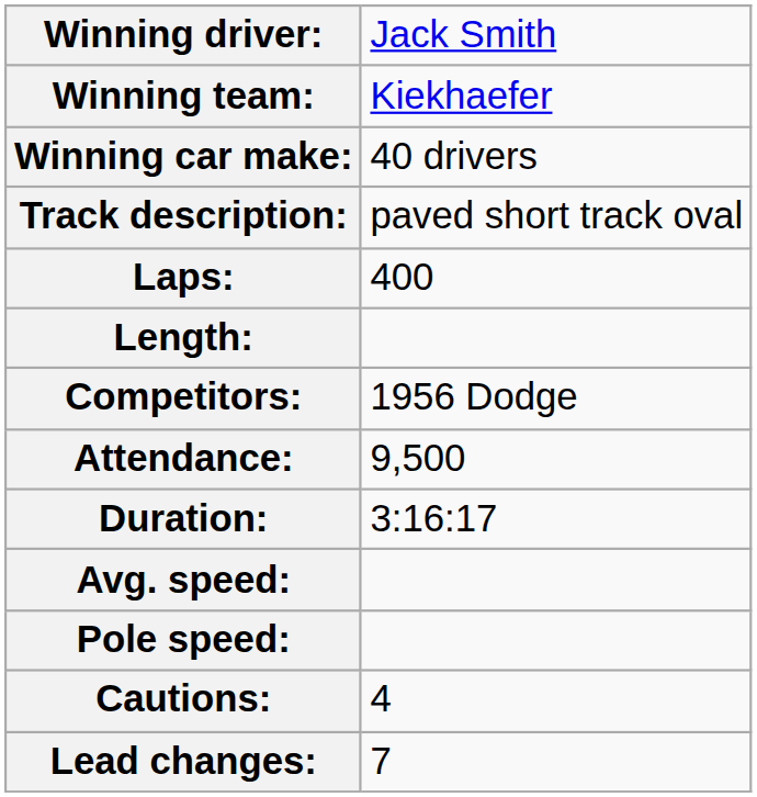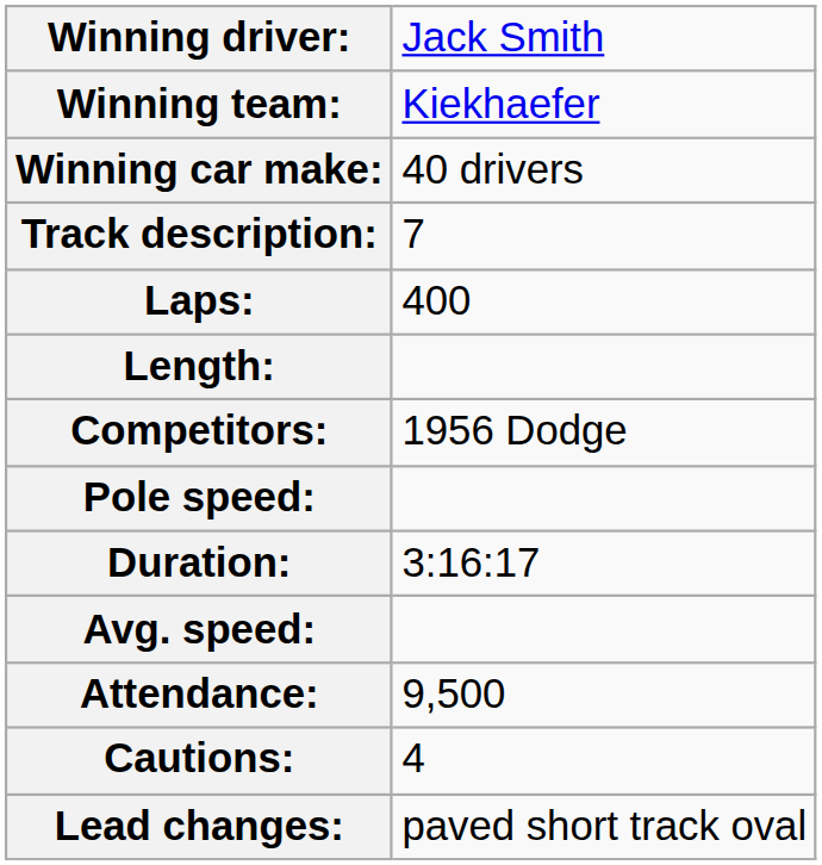Track description: | column 2: paved short track oval -> 7
rows swapped: Attendance: <-> Pole speed:
Lead changes: | column 2: 7 -> paved short track oval
